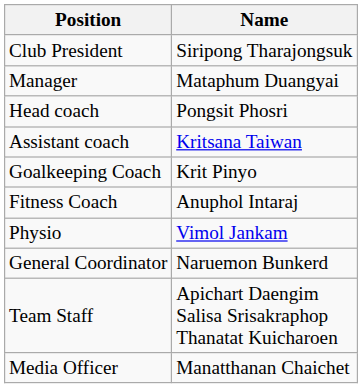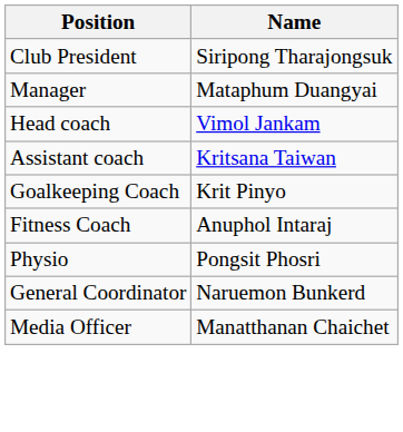Head coach | Name: Pongsit Phosri -> Vimol Jankam
Physio | Name: Vimol Jankam -> Pongsit Phosri
- row: Team Staff | Apichart Daengim Salisa Srisakraphop Thanatat Kuicharoen
